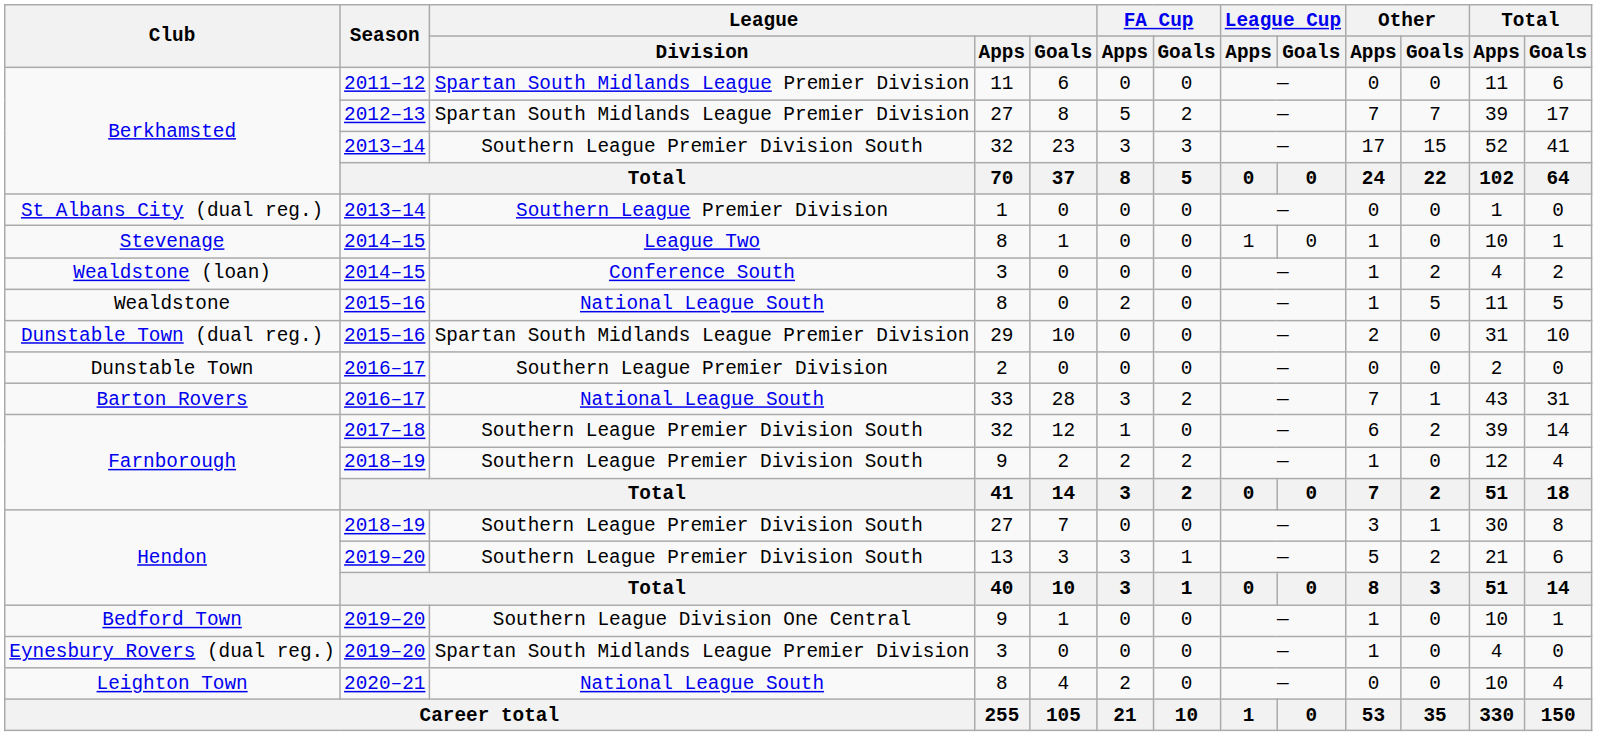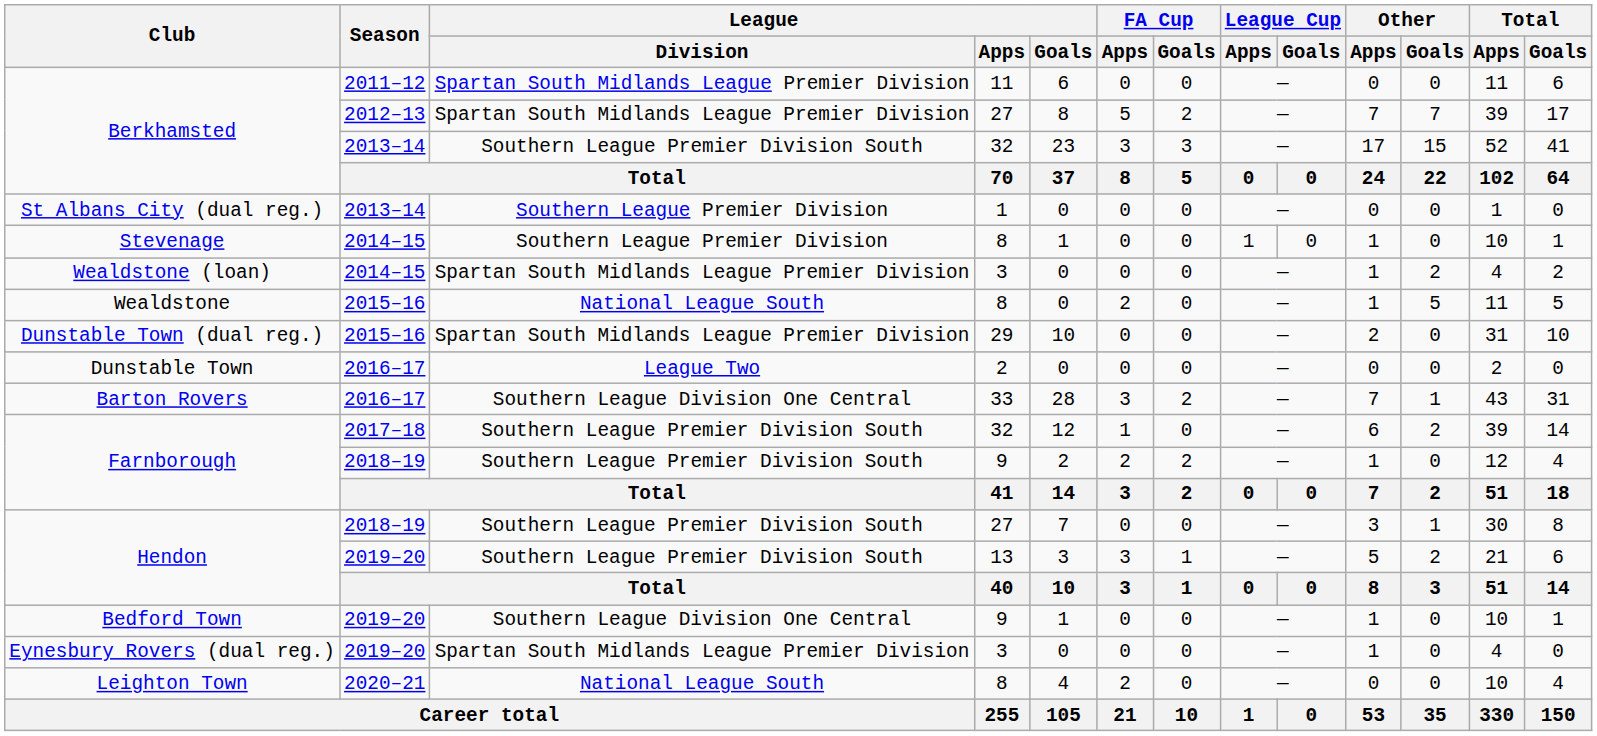Stevenage | League / Division: League Two -> Southern League Premier Division
Wealdstone (loan) | League / Division: Conference South -> Spartan South Midlands League Premier Division
Dunstable Town | League / Division: Southern League Premier Division -> League Two
Barton Rovers | League / Division: National League South -> Southern League Division One Central
